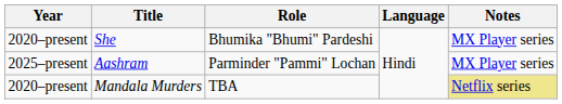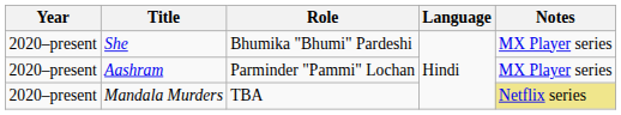Aashram | Year: 2025–present -> 2020–present
